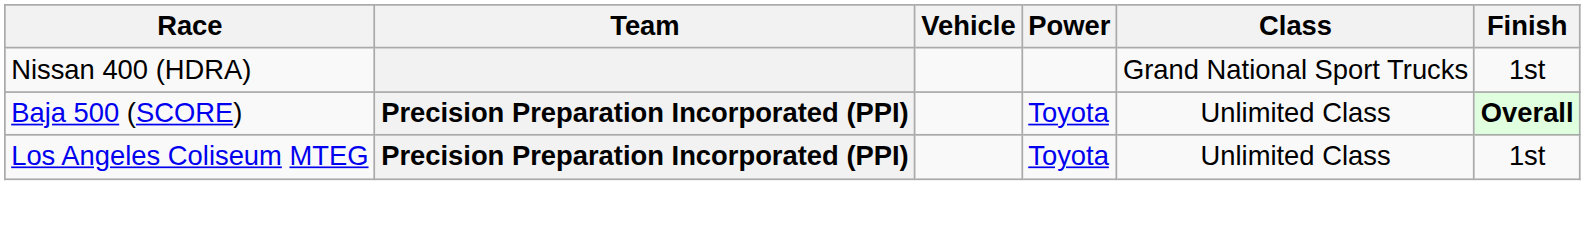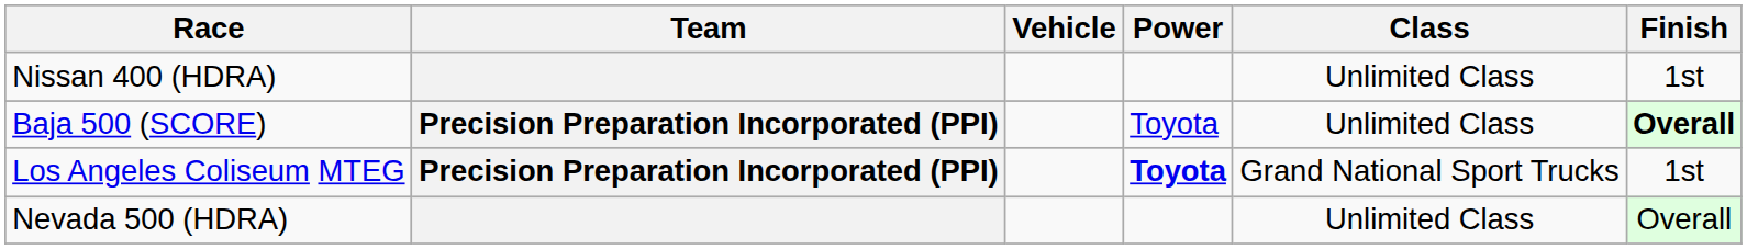Nissan 400 (HDRA) | Class: Grand National Sport Trucks -> Unlimited Class
Los Angeles Coliseum MTEG | Power: normal -> bold
Los Angeles Coliseum MTEG | Class: Unlimited Class -> Grand National Sport Trucks
+ row: Nevada 500 (HDRA) | Unlimited Class | Overall
